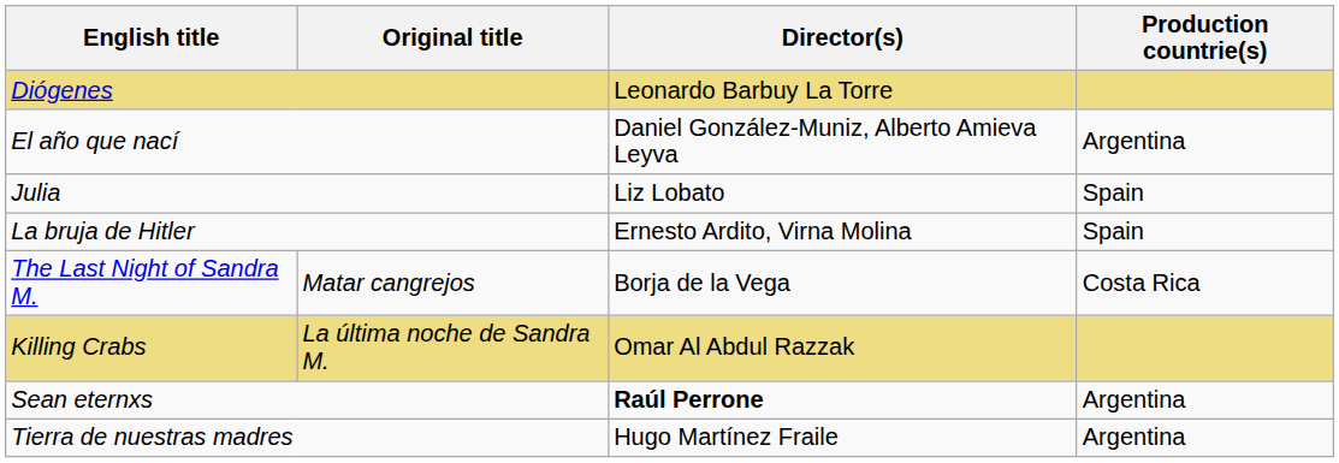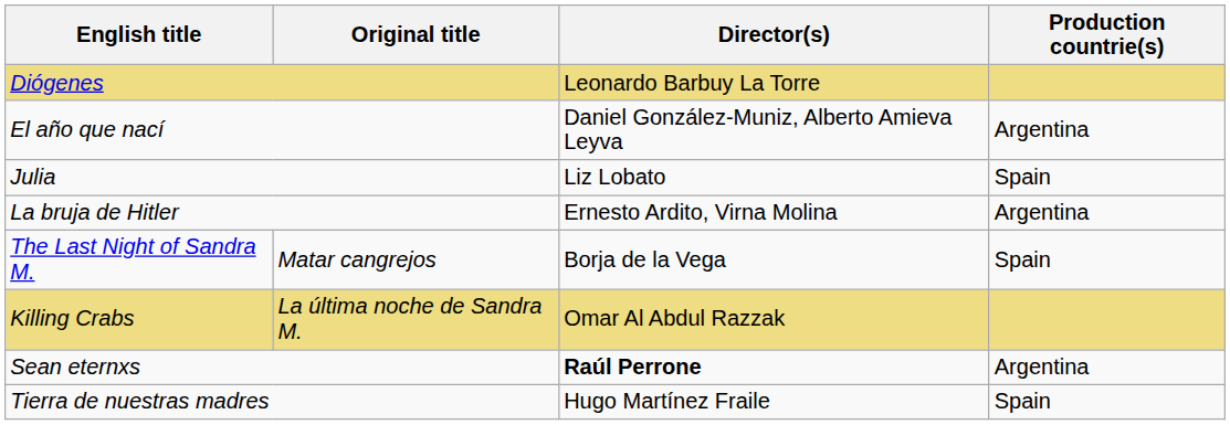La bruja de Hitler | Production countrie(s): Spain -> Argentina
The Last Night of Sandra M. | Production countrie(s): Costa Rica -> Spain
Tierra de nuestras madres | Production countrie(s): Argentina -> Spain
